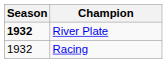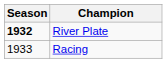Racing | Season: 1932 -> 1933
